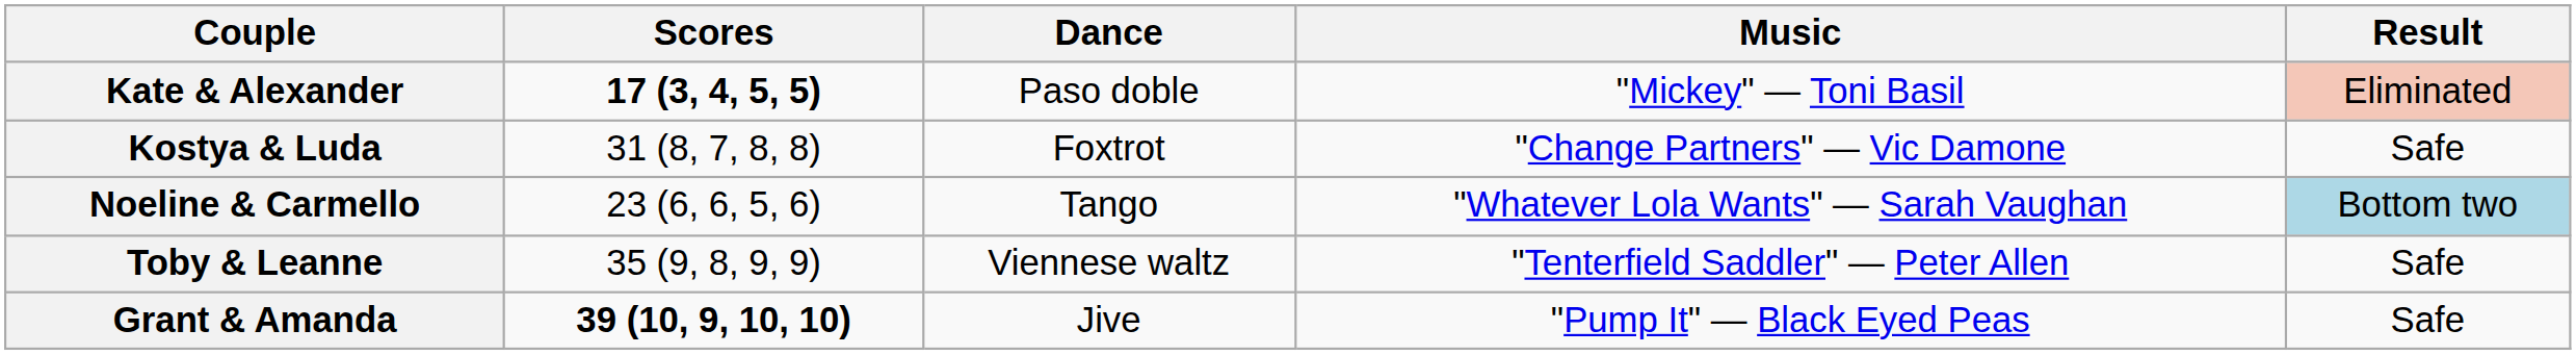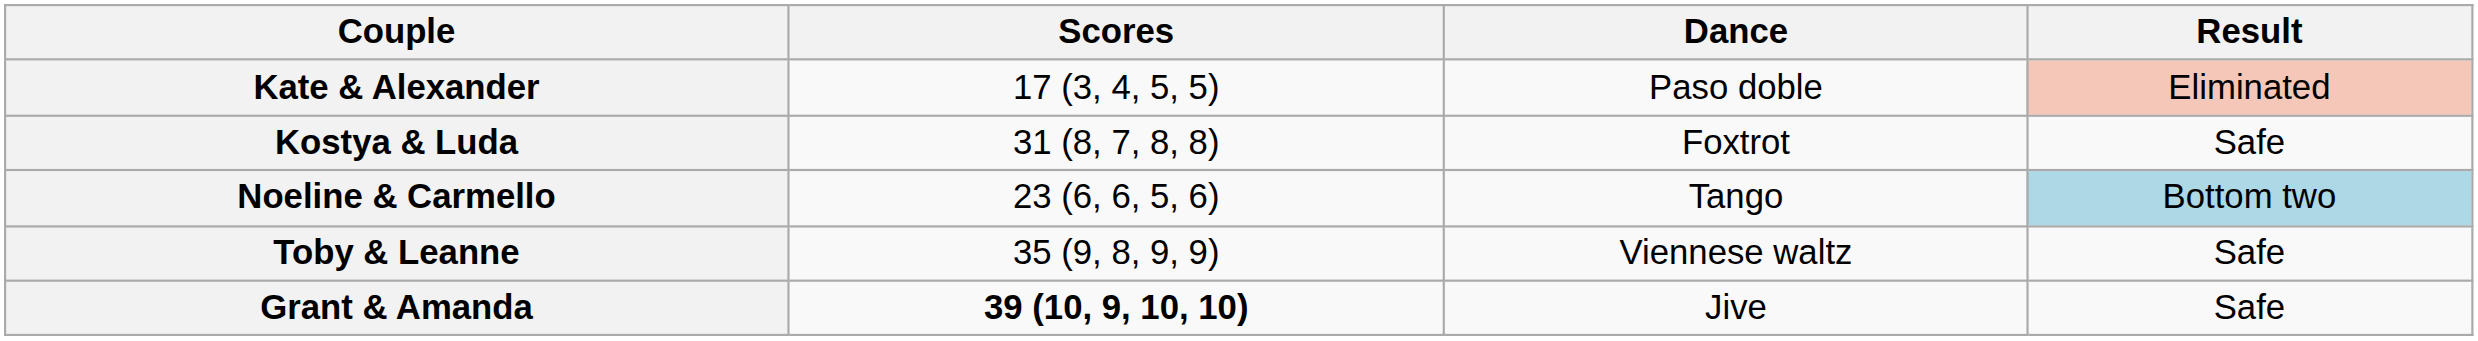- column: Music | "Mickey" — Toni Basil | "Change Partners" — Vic Damone | "Whatever Lola Wants" — Sarah Vaughan | "Tenterfield Saddler" — Peter Allen | "Pump It" — Black Eyed Peas
Kate & Alexander | Scores: bold -> normal
